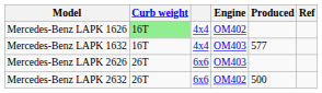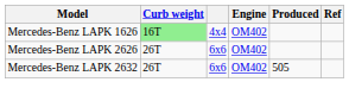- row: Mercedes-Benz LAPK 1632 | 16T | 4x4 | OM403 | 577
Mercedes-Benz LAPK 2626 | Engine: OM403 -> OM402
Mercedes-Benz LAPK 2632 | Produced: 500 -> 505
